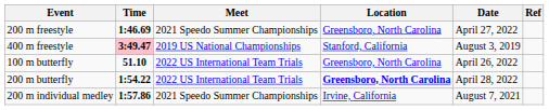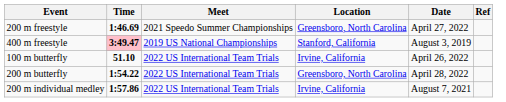100 m butterfly | Location: Greensboro, North Carolina -> Irvine, California
200 m butterfly | Location: bold -> normal
200 m individual medley | Meet: 2021 Speedo Summer Championships -> 2022 US International Team Trials
